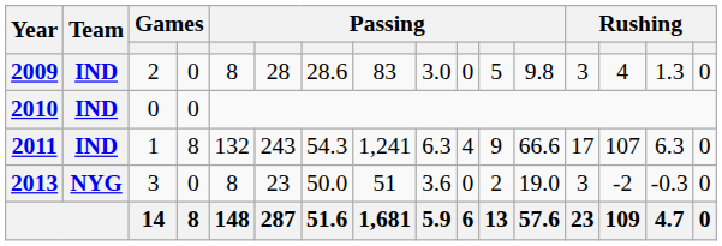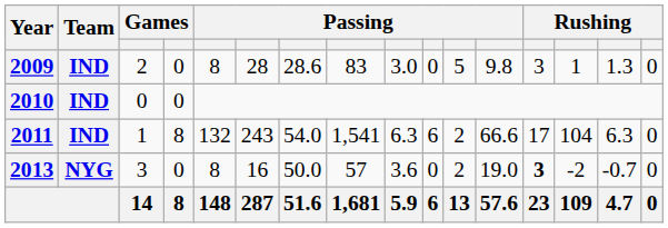2009 | column 14: 4 -> 1
2011 | column 7: 54.3 -> 54.0
2011 | column 8: 1,241 -> 1,541
2011 | column 10: 4 -> 6
2011 | column 11: 9 -> 2
2011 | column 14: 107 -> 104
2013 | column 6: 23 -> 16
2013 | column 8: 51 -> 57
2013 | column 13: normal -> bold
2013 | column 15: -0.3 -> -0.7
